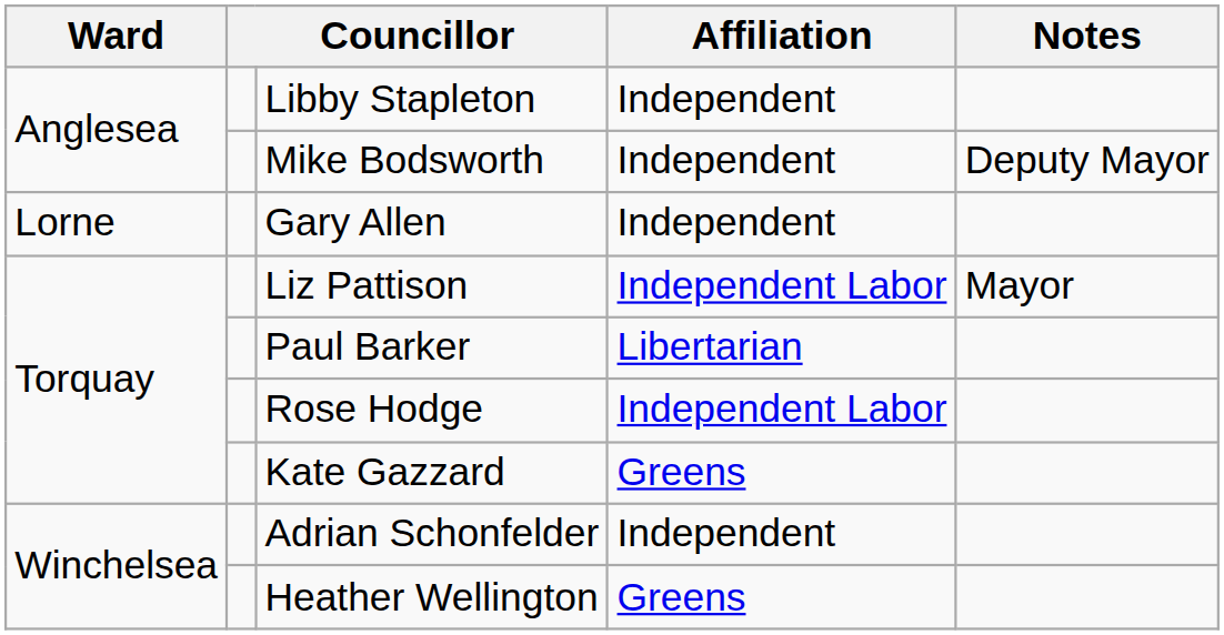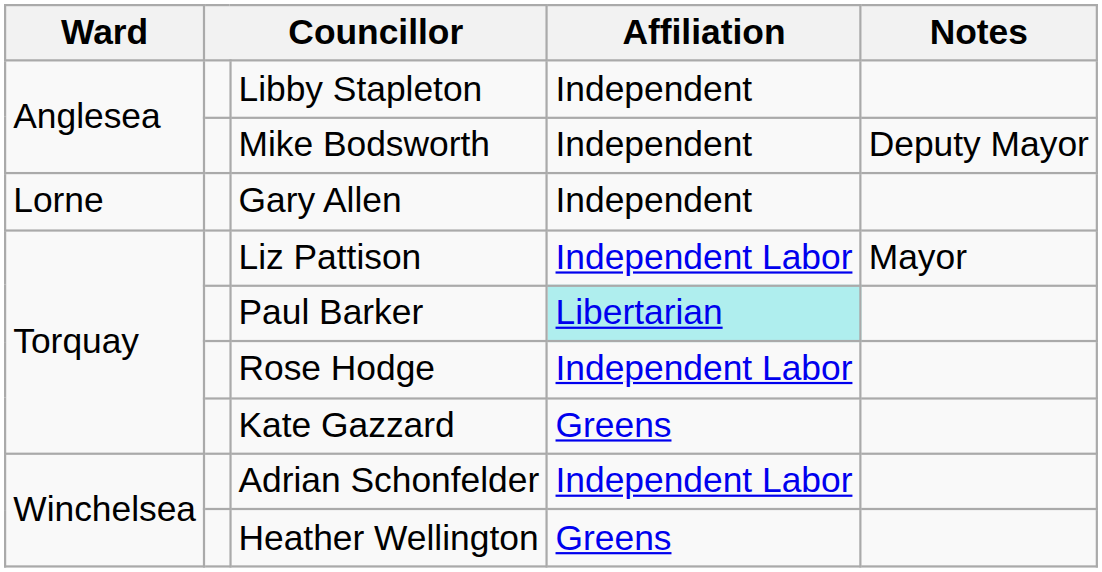Paul Barker | Affiliation: no background -> paleturquoise background
Adrian Schonfelder | Affiliation: Independent -> Independent Labor
